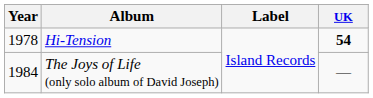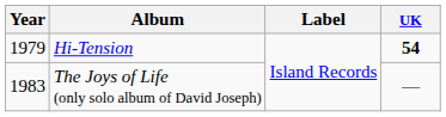Hi-Tension | Year: 1978 -> 1979
The Joys of Life (only solo album of David Joseph) | Year: 1984 -> 1983
